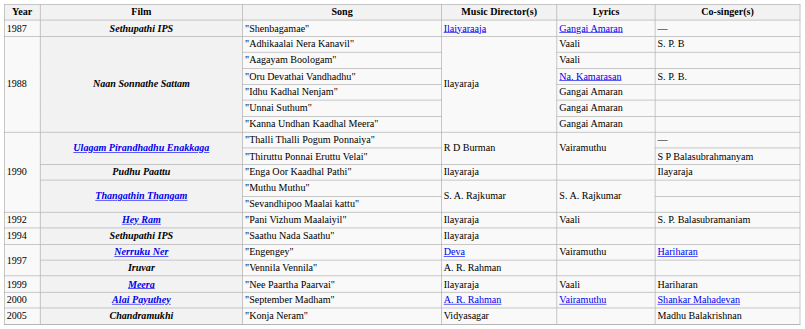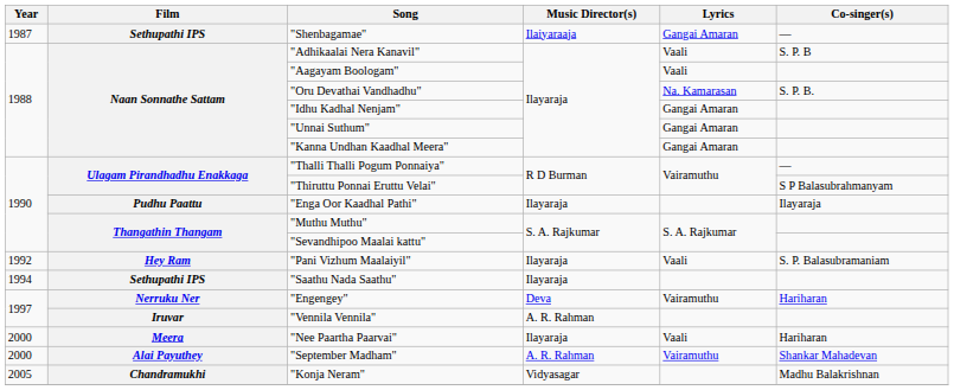"Nee Paartha Paarvai" | Year: 1999 -> 2000
